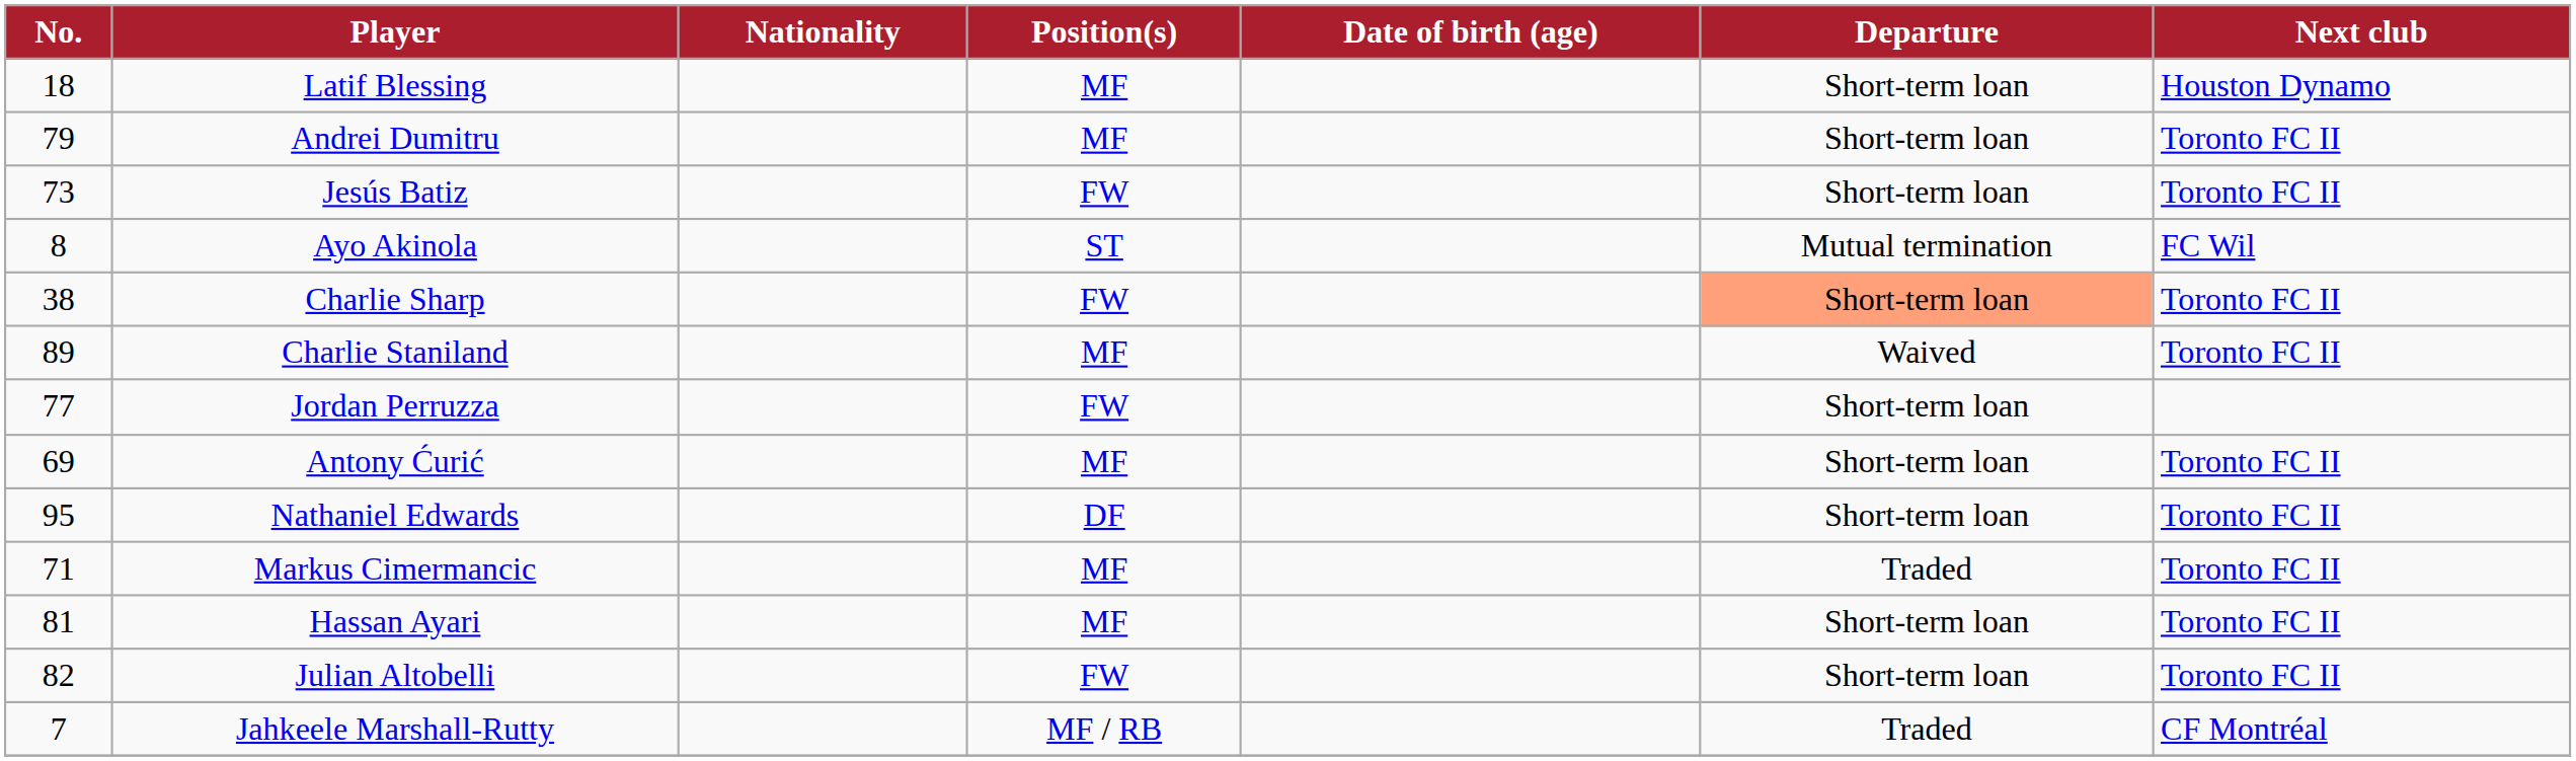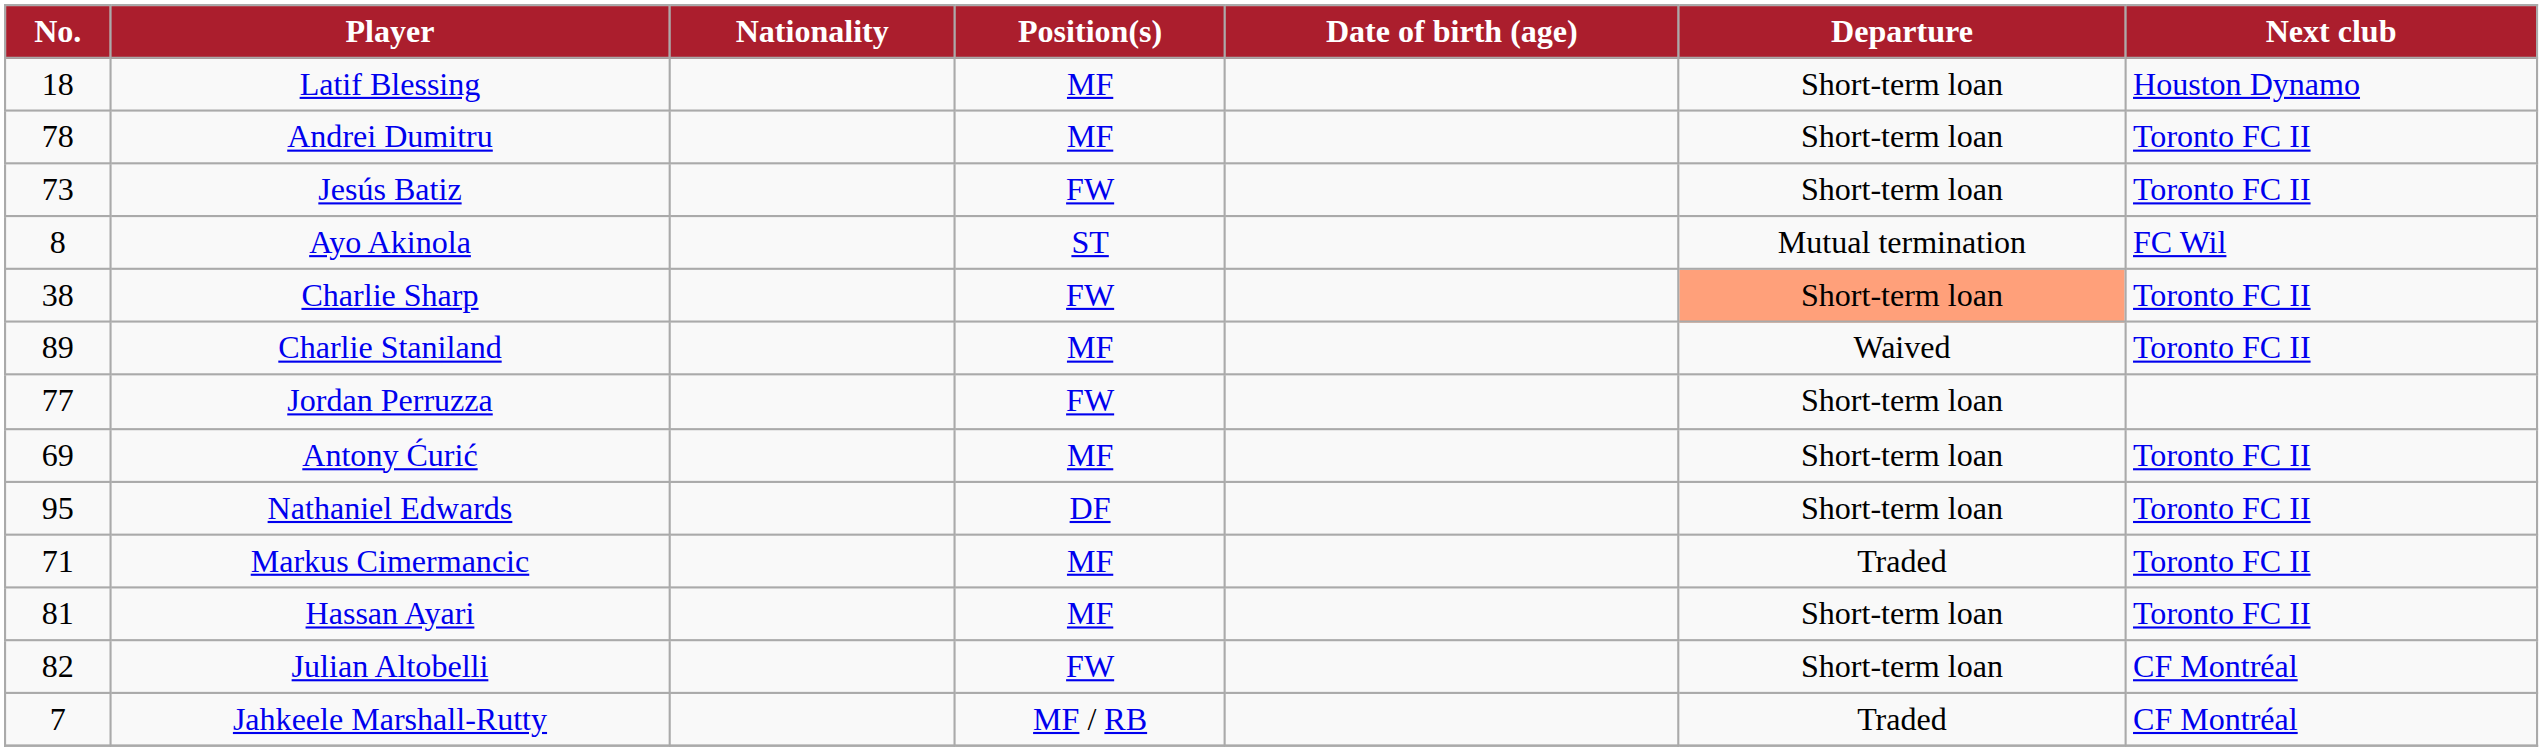Andrei Dumitru | No.: 79 -> 78
Julian Altobelli | Next club: Toronto FC II -> CF Montréal
